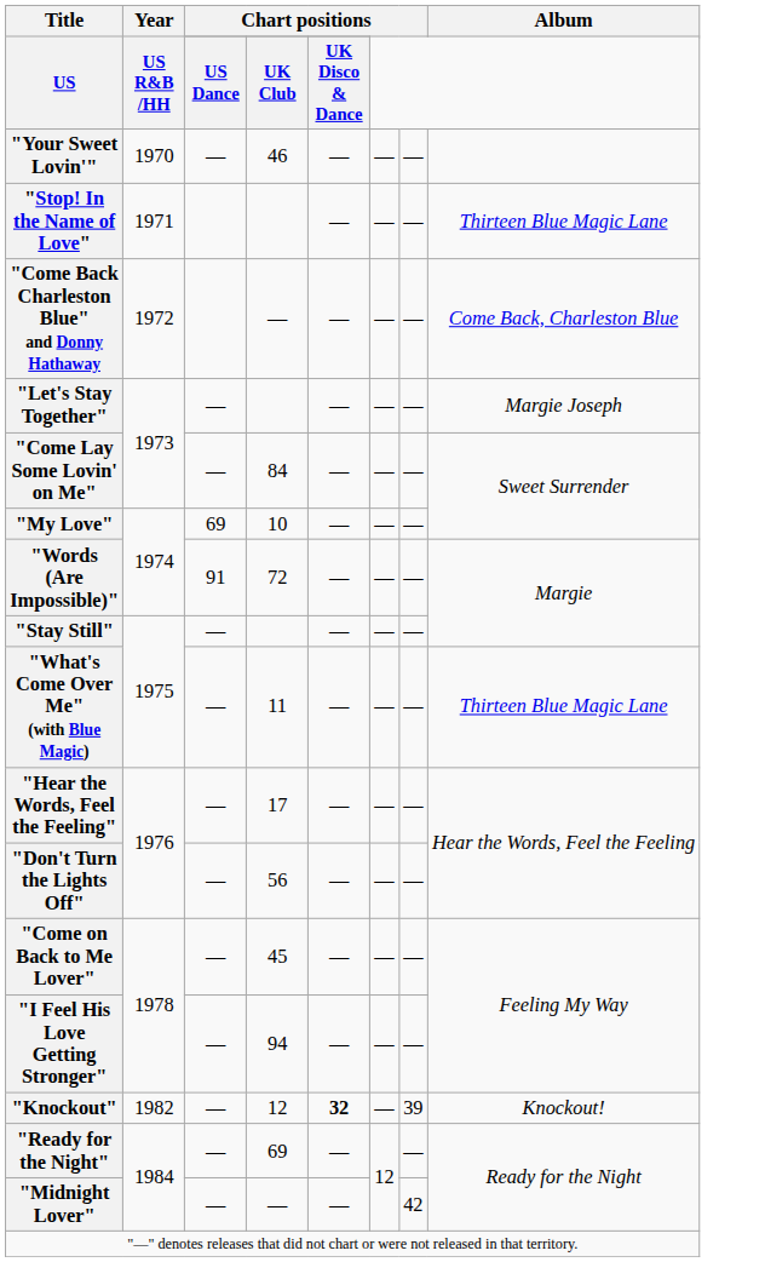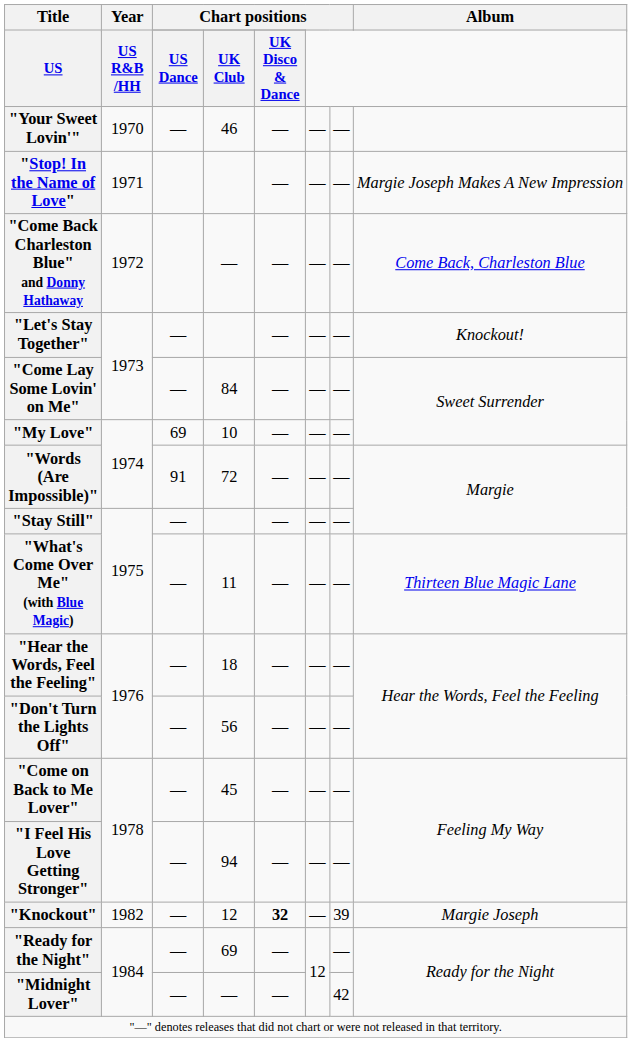"Stop! In the Name of Love" | Album: Thirteen Blue Magic Lane -> Margie Joseph Makes A New Impression
"Let's Stay Together" | Album: Margie Joseph -> Knockout!
"Hear the Words, Feel the Feeling" | column 4: 17 -> 18
"Knockout" | Album: Knockout! -> Margie Joseph
